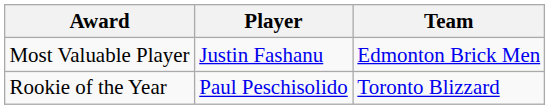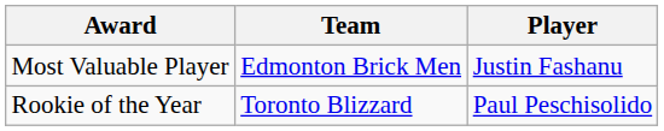columns swapped: Player <-> Team
